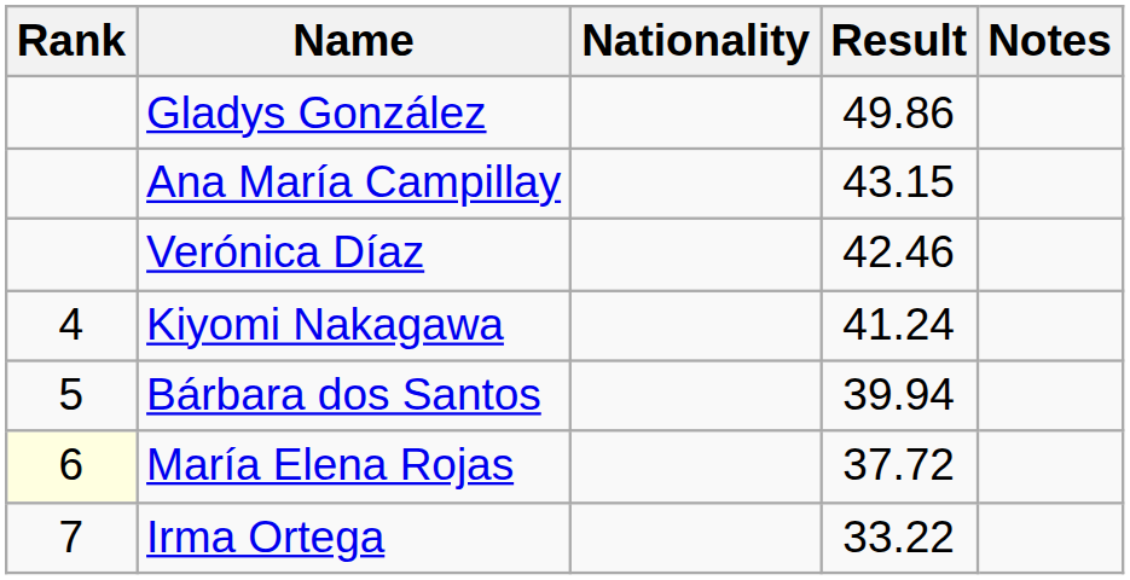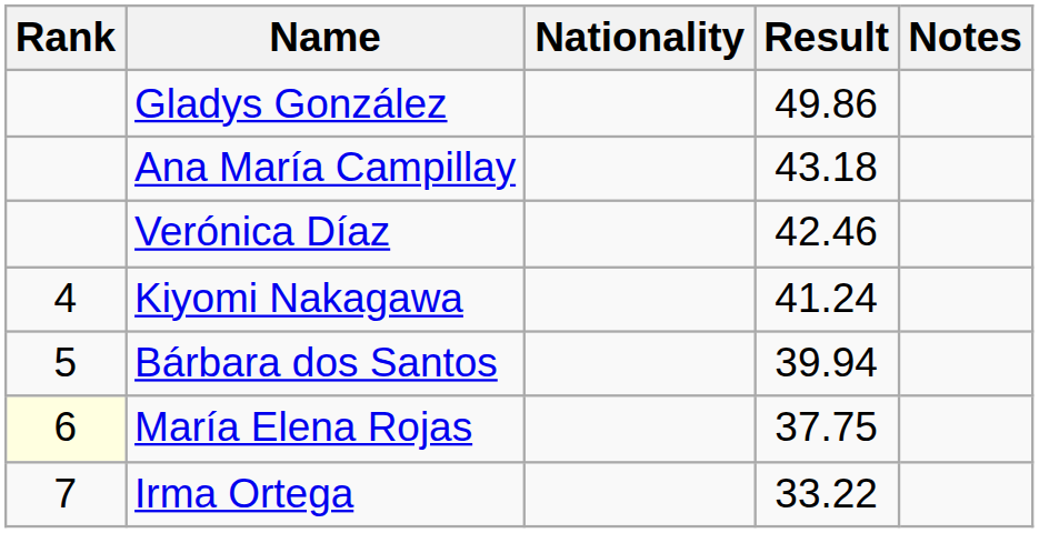Ana María Campillay | Result: 43.15 -> 43.18
María Elena Rojas | Result: 37.72 -> 37.75
